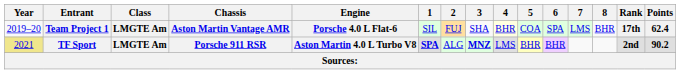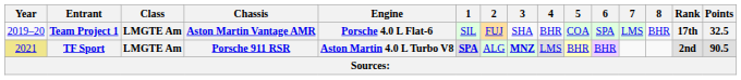Team Project 1 | 4: lightyellow background -> no background
Team Project 1 | Points: 62.4 -> 32.5
TF Sport | Points: 90.2 -> 90.5
